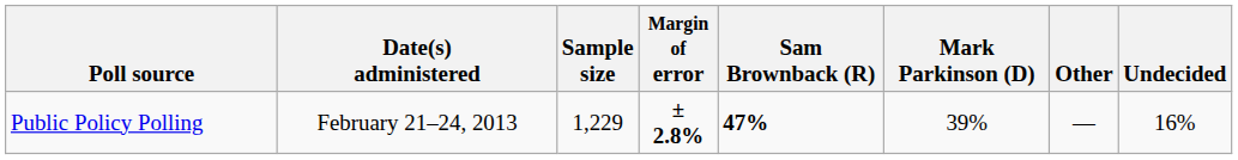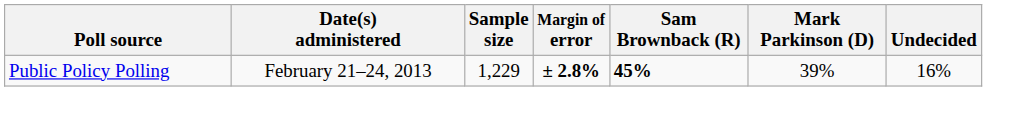- column: Other | —
Public Policy Polling | Sam Brownback (R): 47% -> 45%
